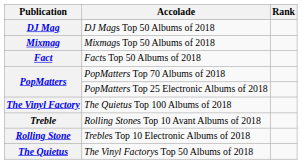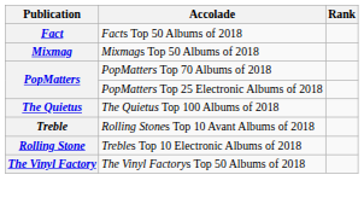- row: DJ Mag | DJ Mags Top 50 Albums of 2018
rows swapped: Facts Top 50 Albums of 2018 <-> Mixmags Top 50 Albums of 2018
The Quietus Top 100 Albums of 2018 | Publication: The Vinyl Factory -> The Quietus
The Vinyl Factorys Top 50 Albums of 2018 | Publication: The Quietus -> The Vinyl Factory
